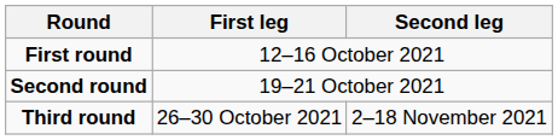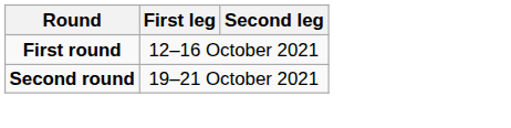- row: Third round | 26–30 October 2021 | 2–18 November 2021
